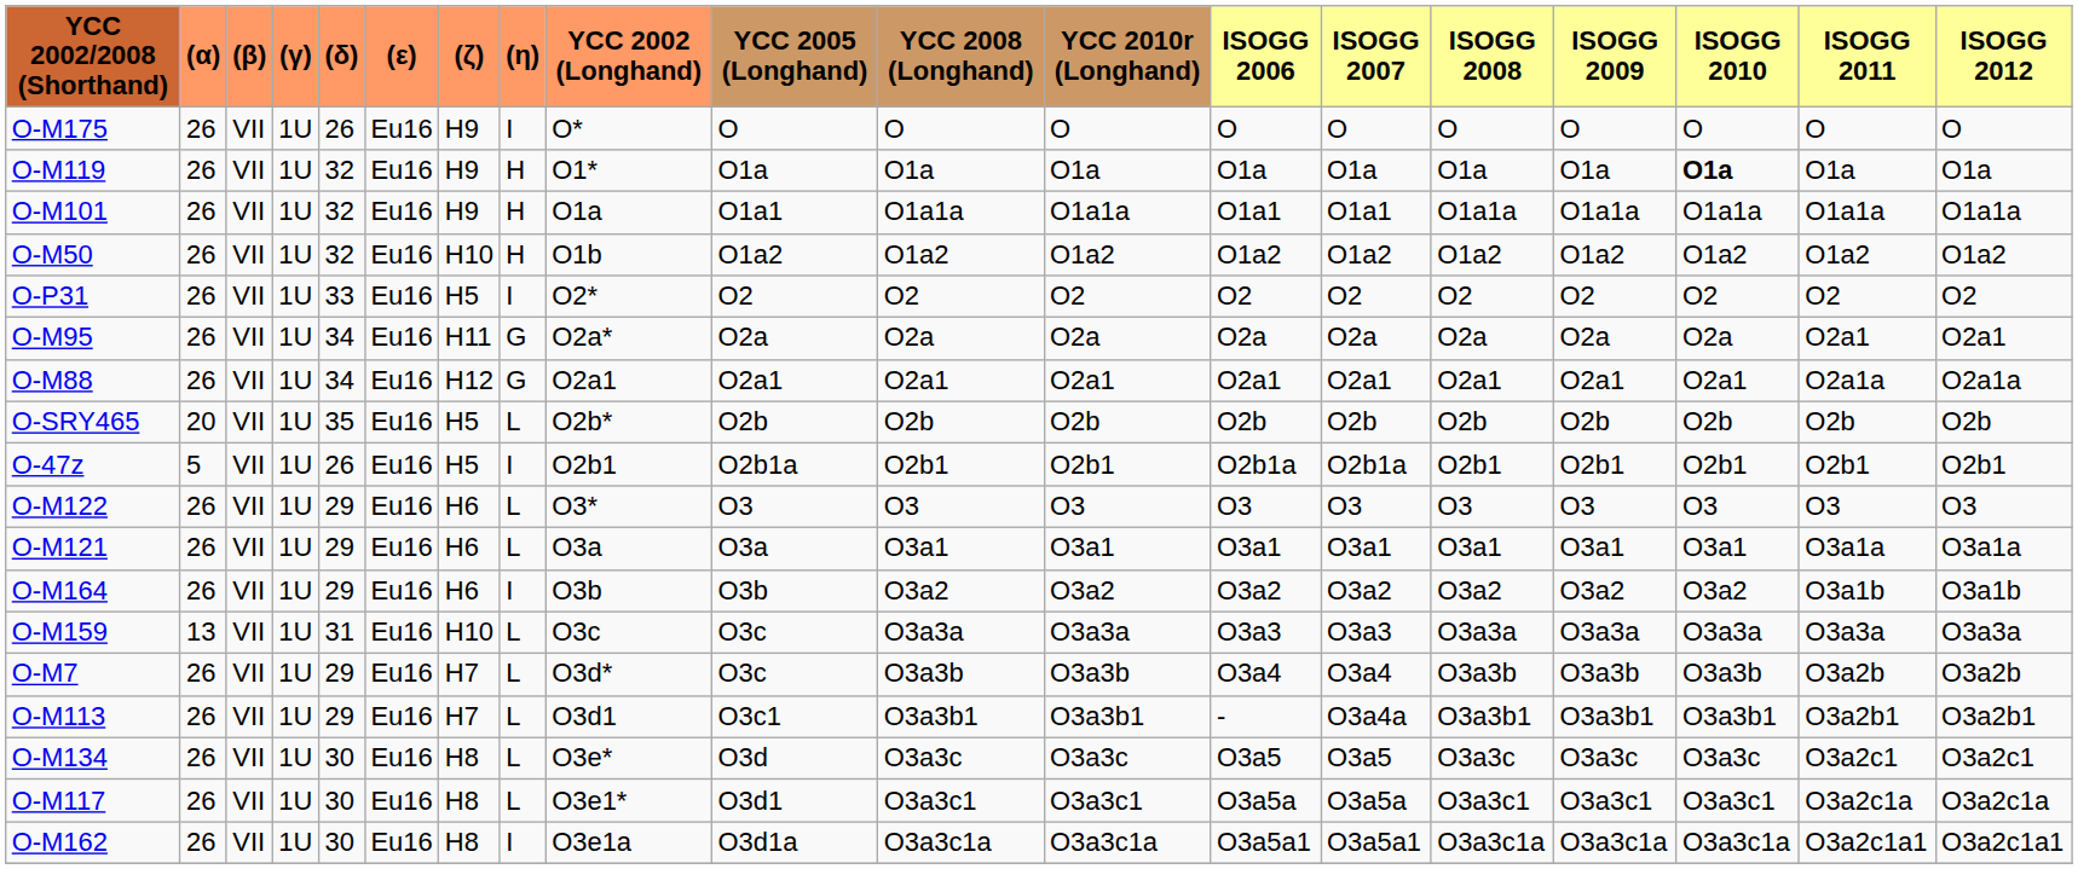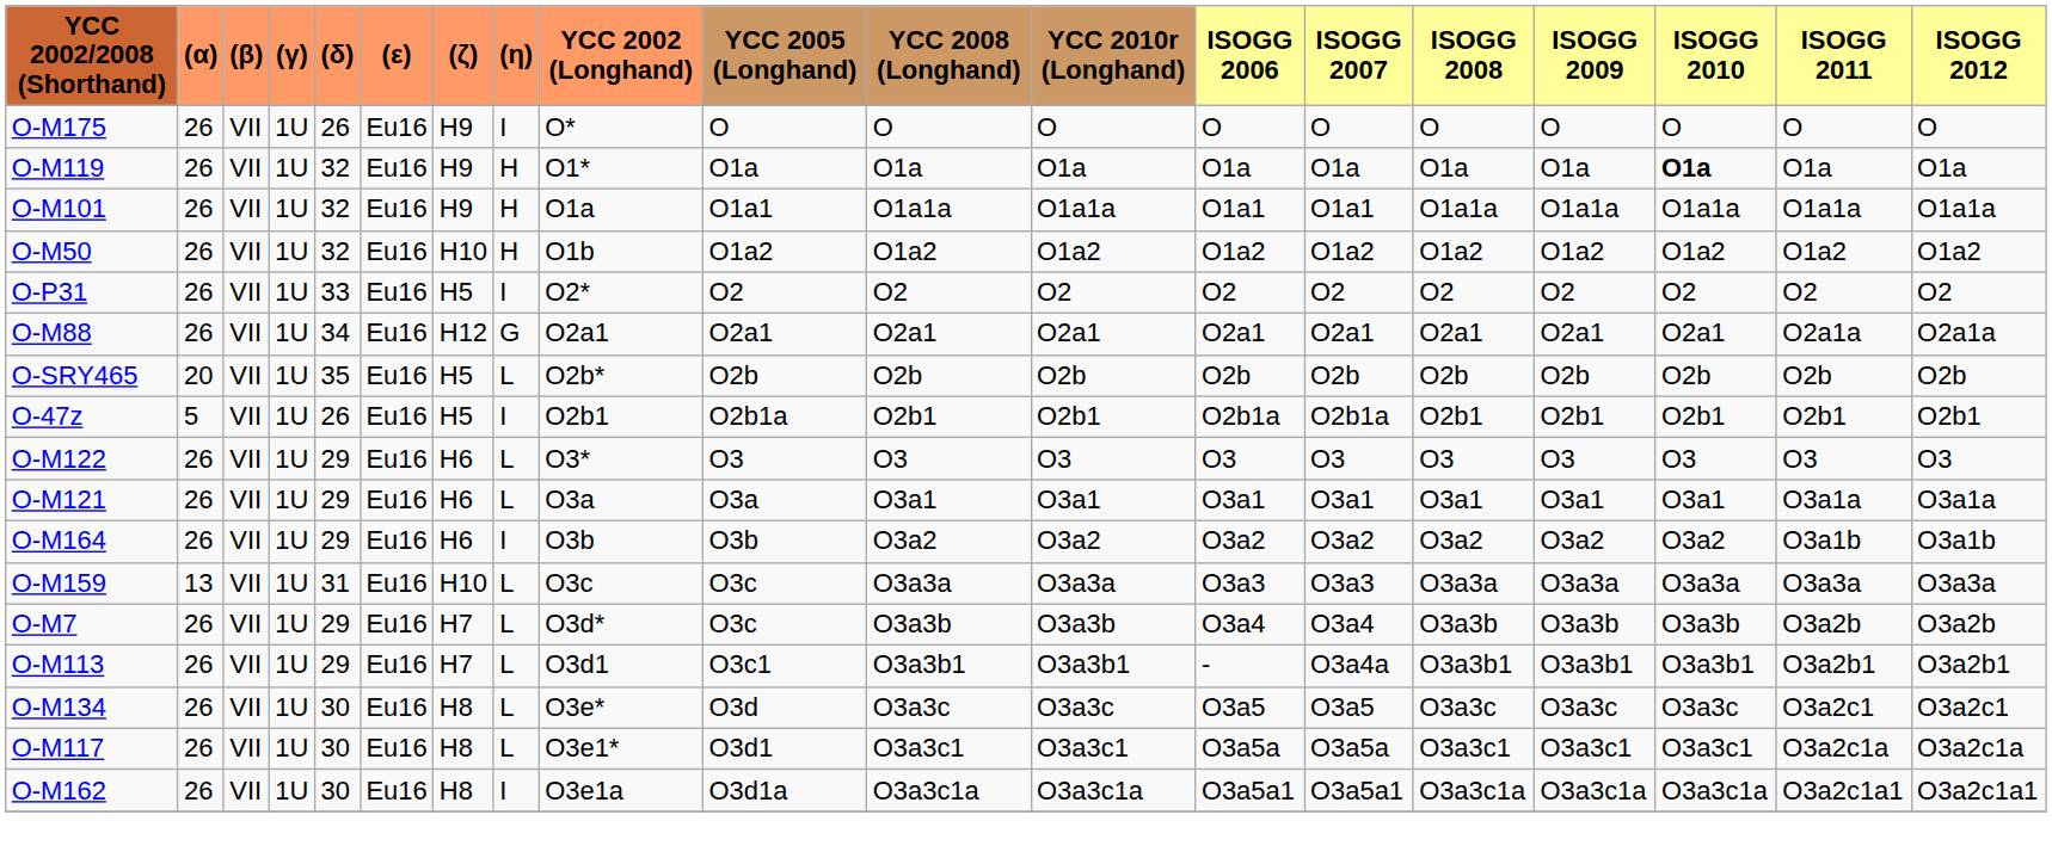- row: O-M95 | 26 | VII | 1U | 34 | Eu16 | H11 | G | O2a* | O2a | O2a | O2a | O2a | O2a | O2a | O2a | O2a | O2a1 | O2a1
